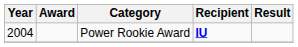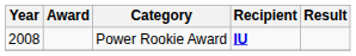Power Rookie Award | Year: 2004 -> 2008
